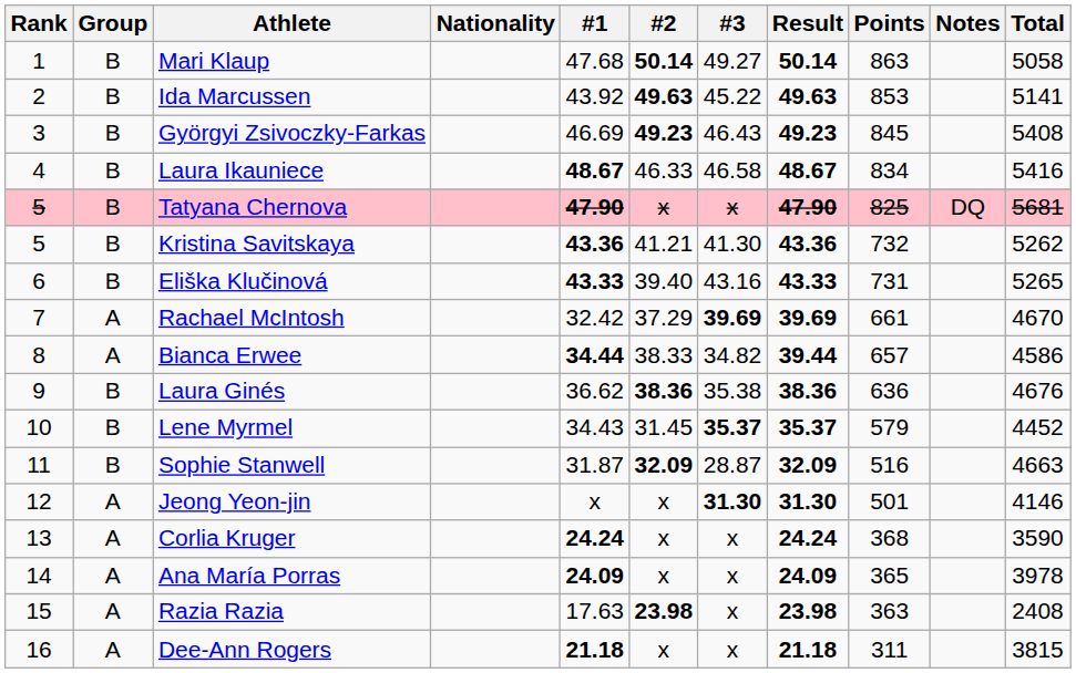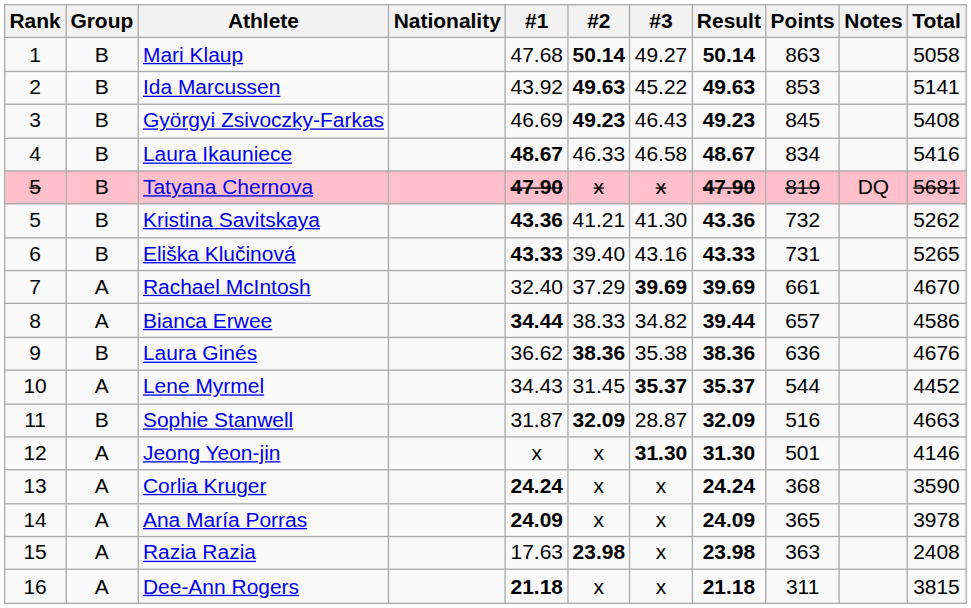Tatyana Chernova | Points: 825 -> 819
Rachael McIntosh | #1: 32.42 -> 32.40
Lene Myrmel | Group: B -> A
Lene Myrmel | Points: 579 -> 544
